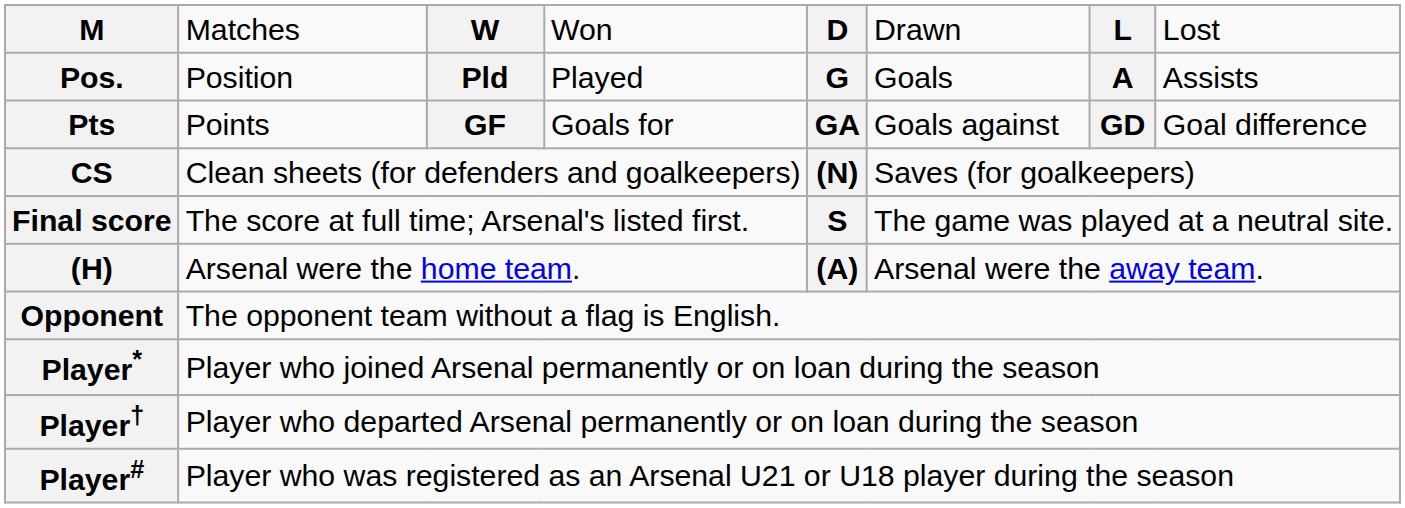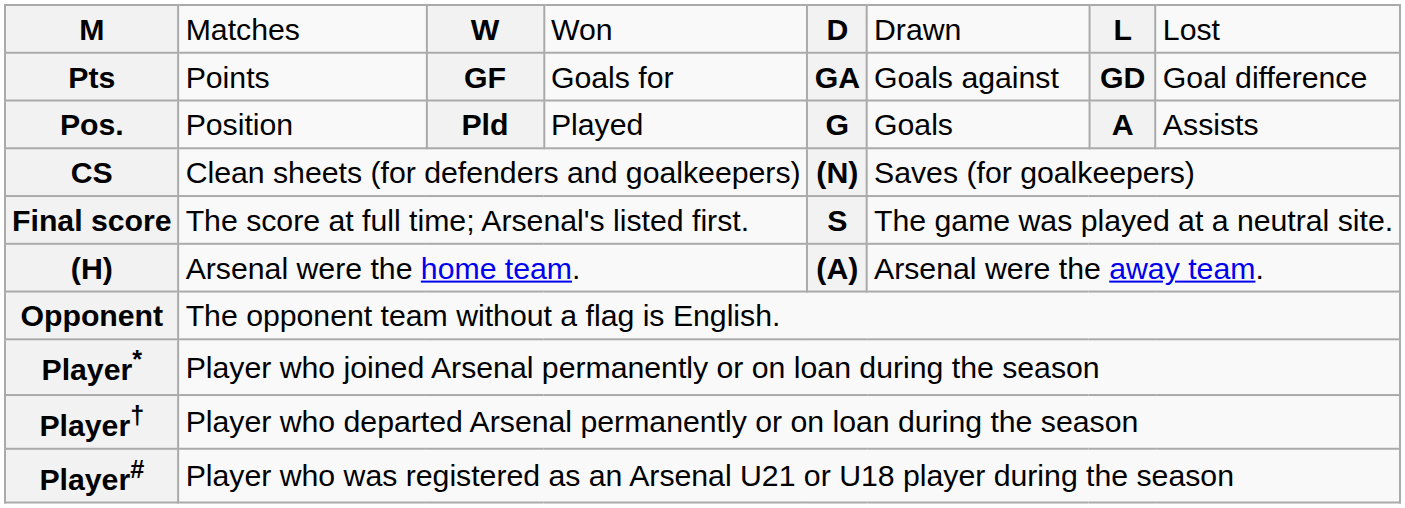rows swapped: Pts <-> Pos.
